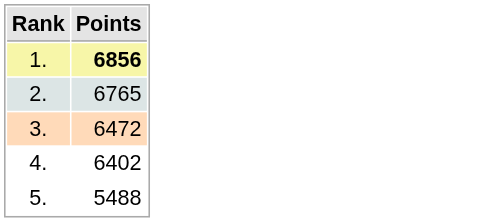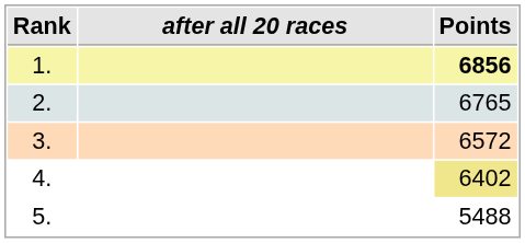+ column: after all 20 races
3. | Points: 6472 -> 6572
4. | Points: no background -> khaki background
